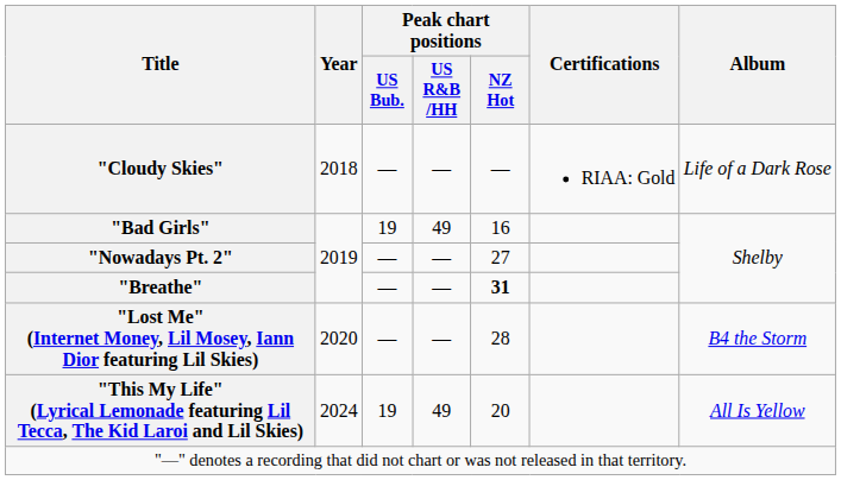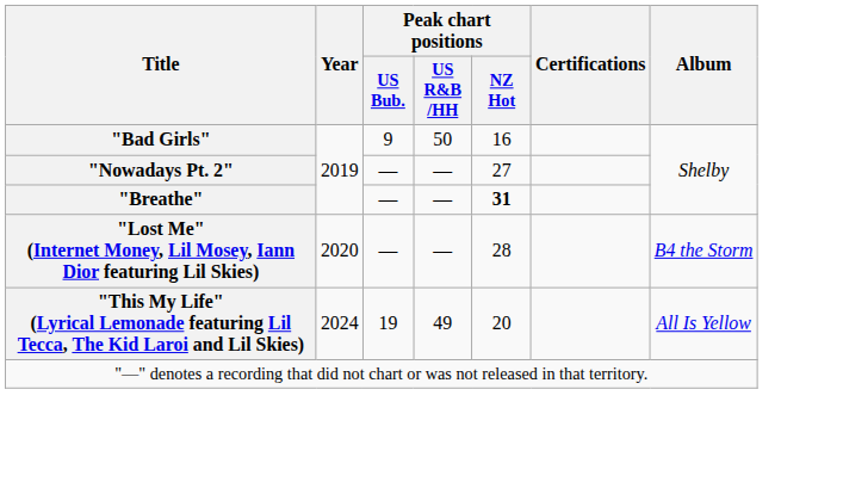- row: "Cloudy Skies" | 2018 | — | — | — | RIAA: Gold | Life of a Dark Rose
"Bad Girls" | Peak chart positions / US Bub.: 19 -> 9
"Bad Girls" | Peak chart positions / US R&B /HH: 49 -> 50
